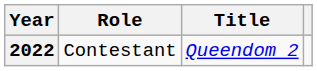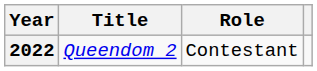columns swapped: Title <-> Role
